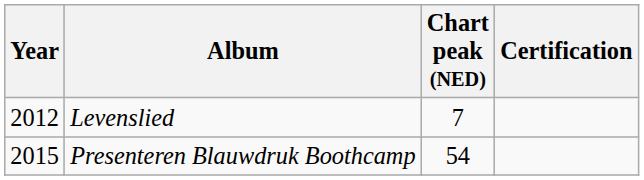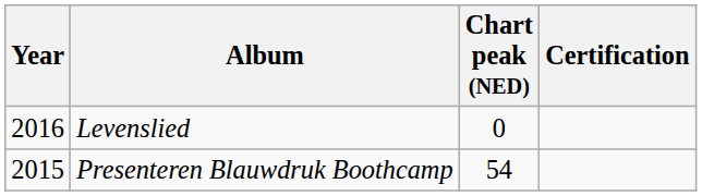Levenslied | Year: 2012 -> 2016
Levenslied | Chart peak (NED): 7 -> 0
